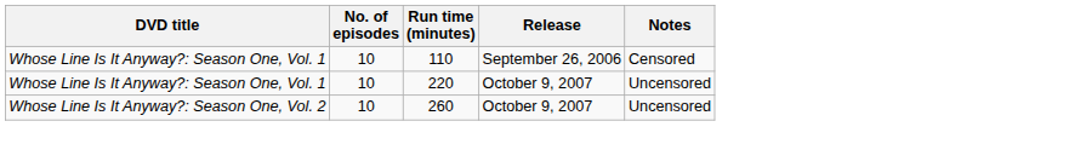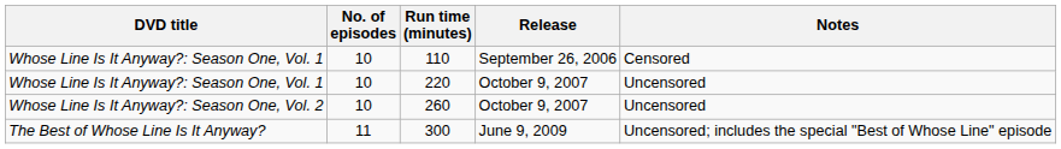+ row: The Best of Whose Line Is It Anyway? | 11 | 300 | June 9, 2009 | Uncensored; includes the special "Best of Whose Line" episode
